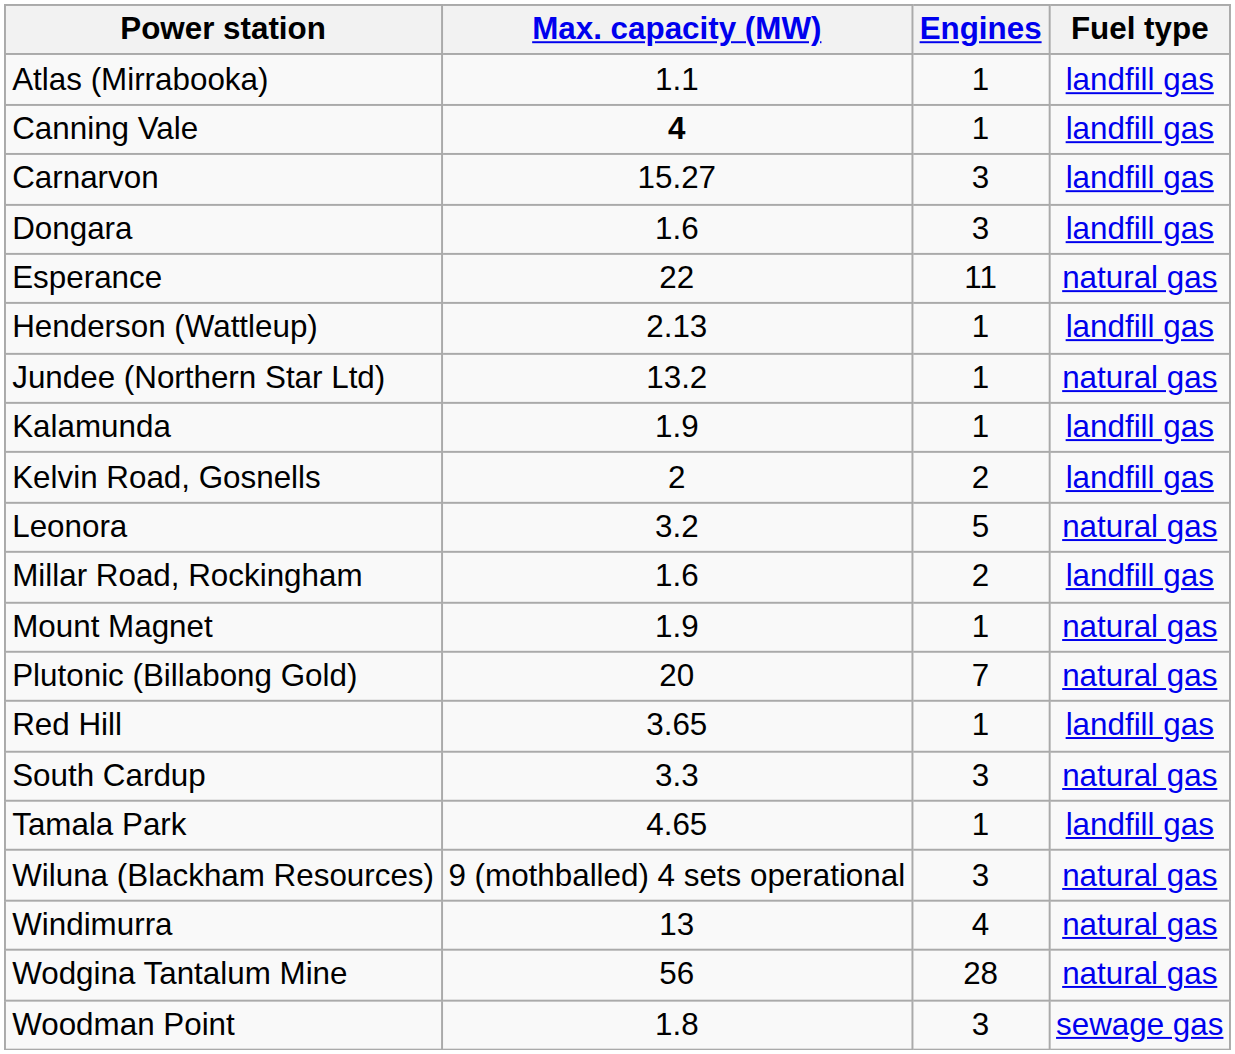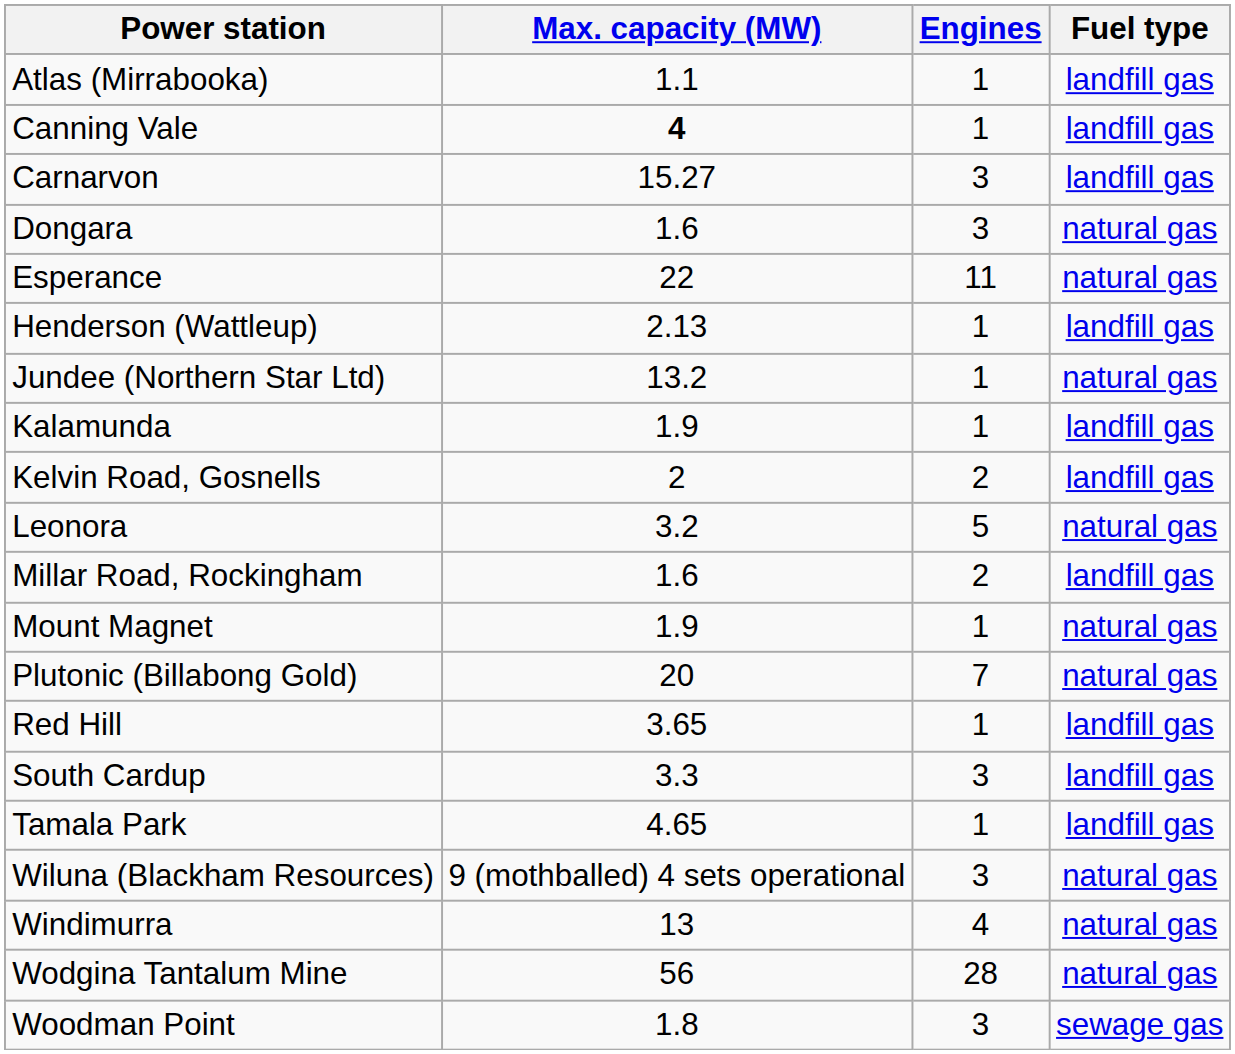Dongara | Fuel type: landfill gas -> natural gas
South Cardup | Fuel type: natural gas -> landfill gas
